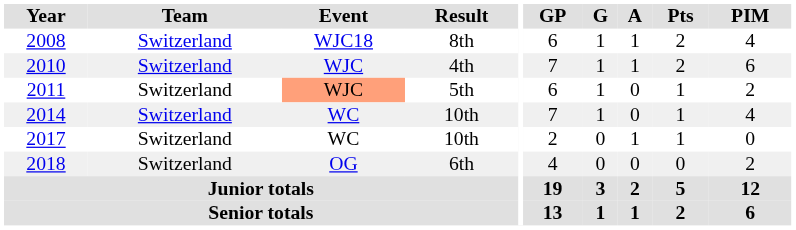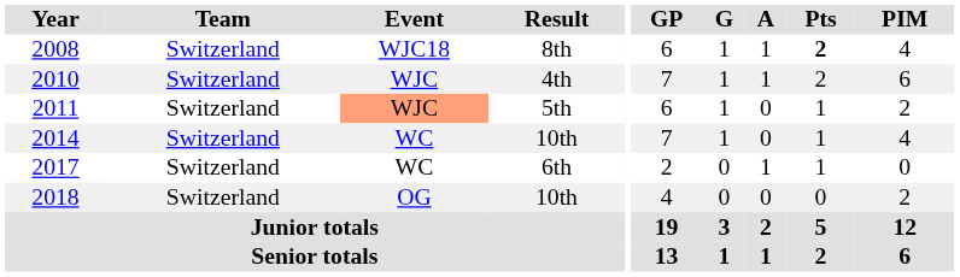2008 | Pts: normal -> bold
2017 | Result: 10th -> 6th
2018 | Result: 6th -> 10th
